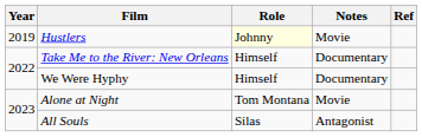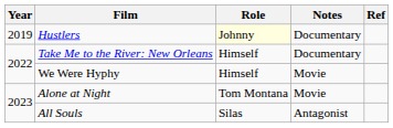Hustlers | Notes: Movie -> Documentary
We Were Hyphy | Notes: Documentary -> Movie
